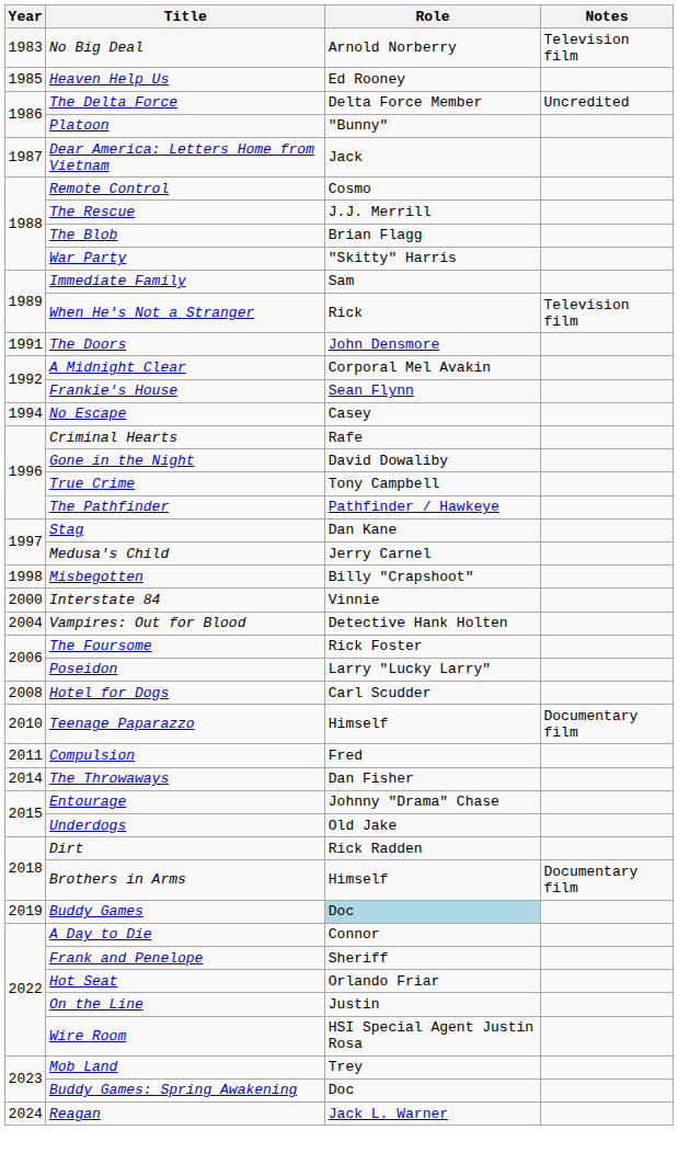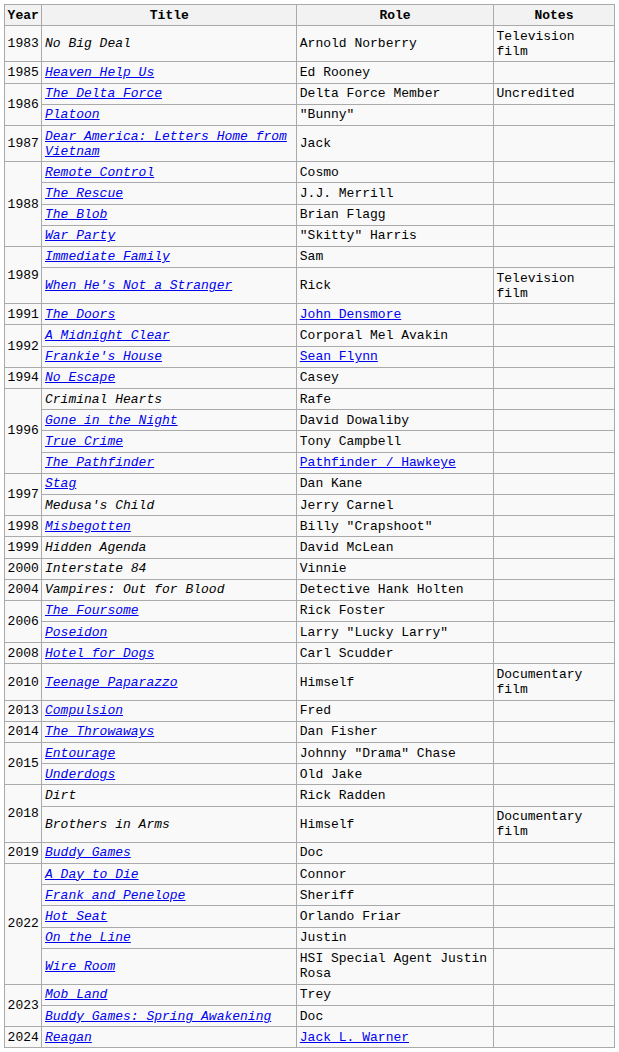+ row: 1999 | Hidden Agenda | David McLean
Compulsion | Year: 2011 -> 2013
Buddy Games | Role: lightblue background -> no background
